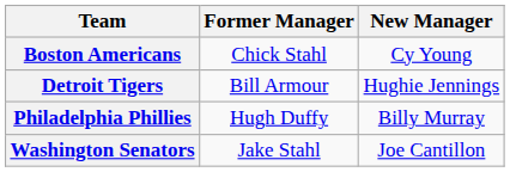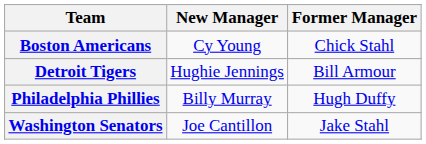columns swapped: Former Manager <-> New Manager
